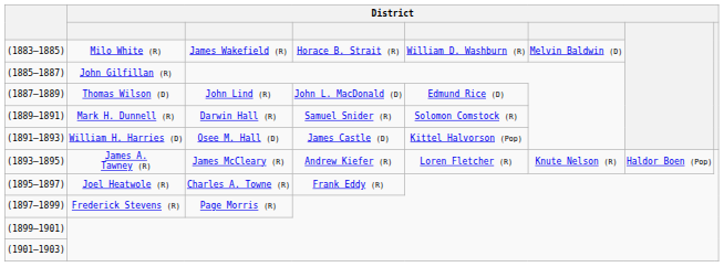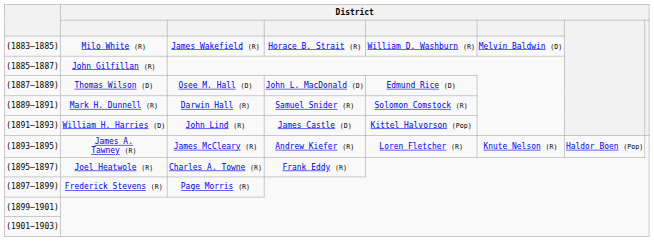Thomas Wilson (D) | column 3: John Lind (R) -> Osee M. Hall (D)
William H. Harries (D) | column 3: Osee M. Hall (D) -> John Lind (R)
